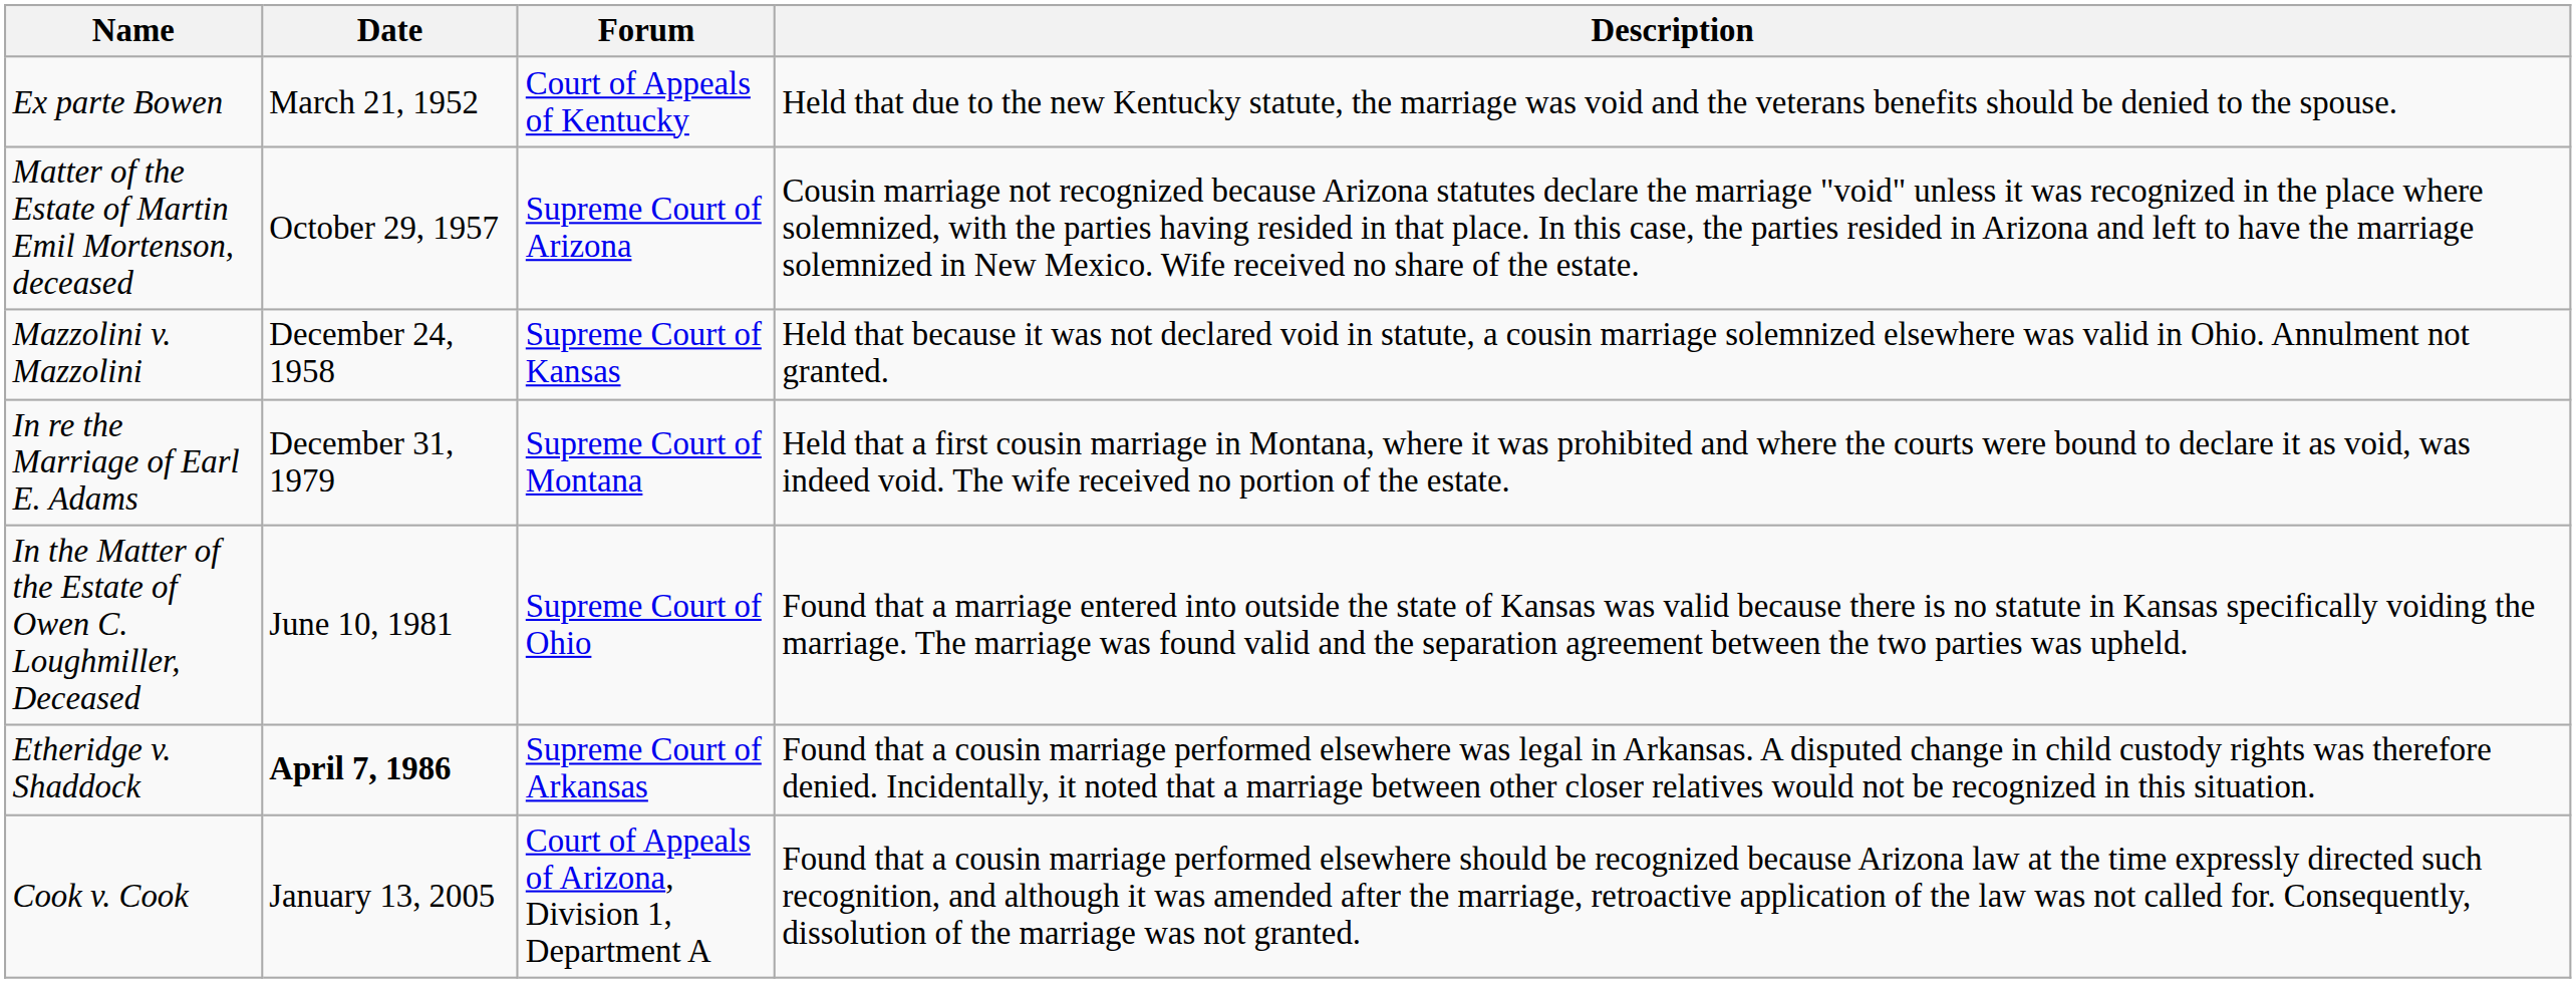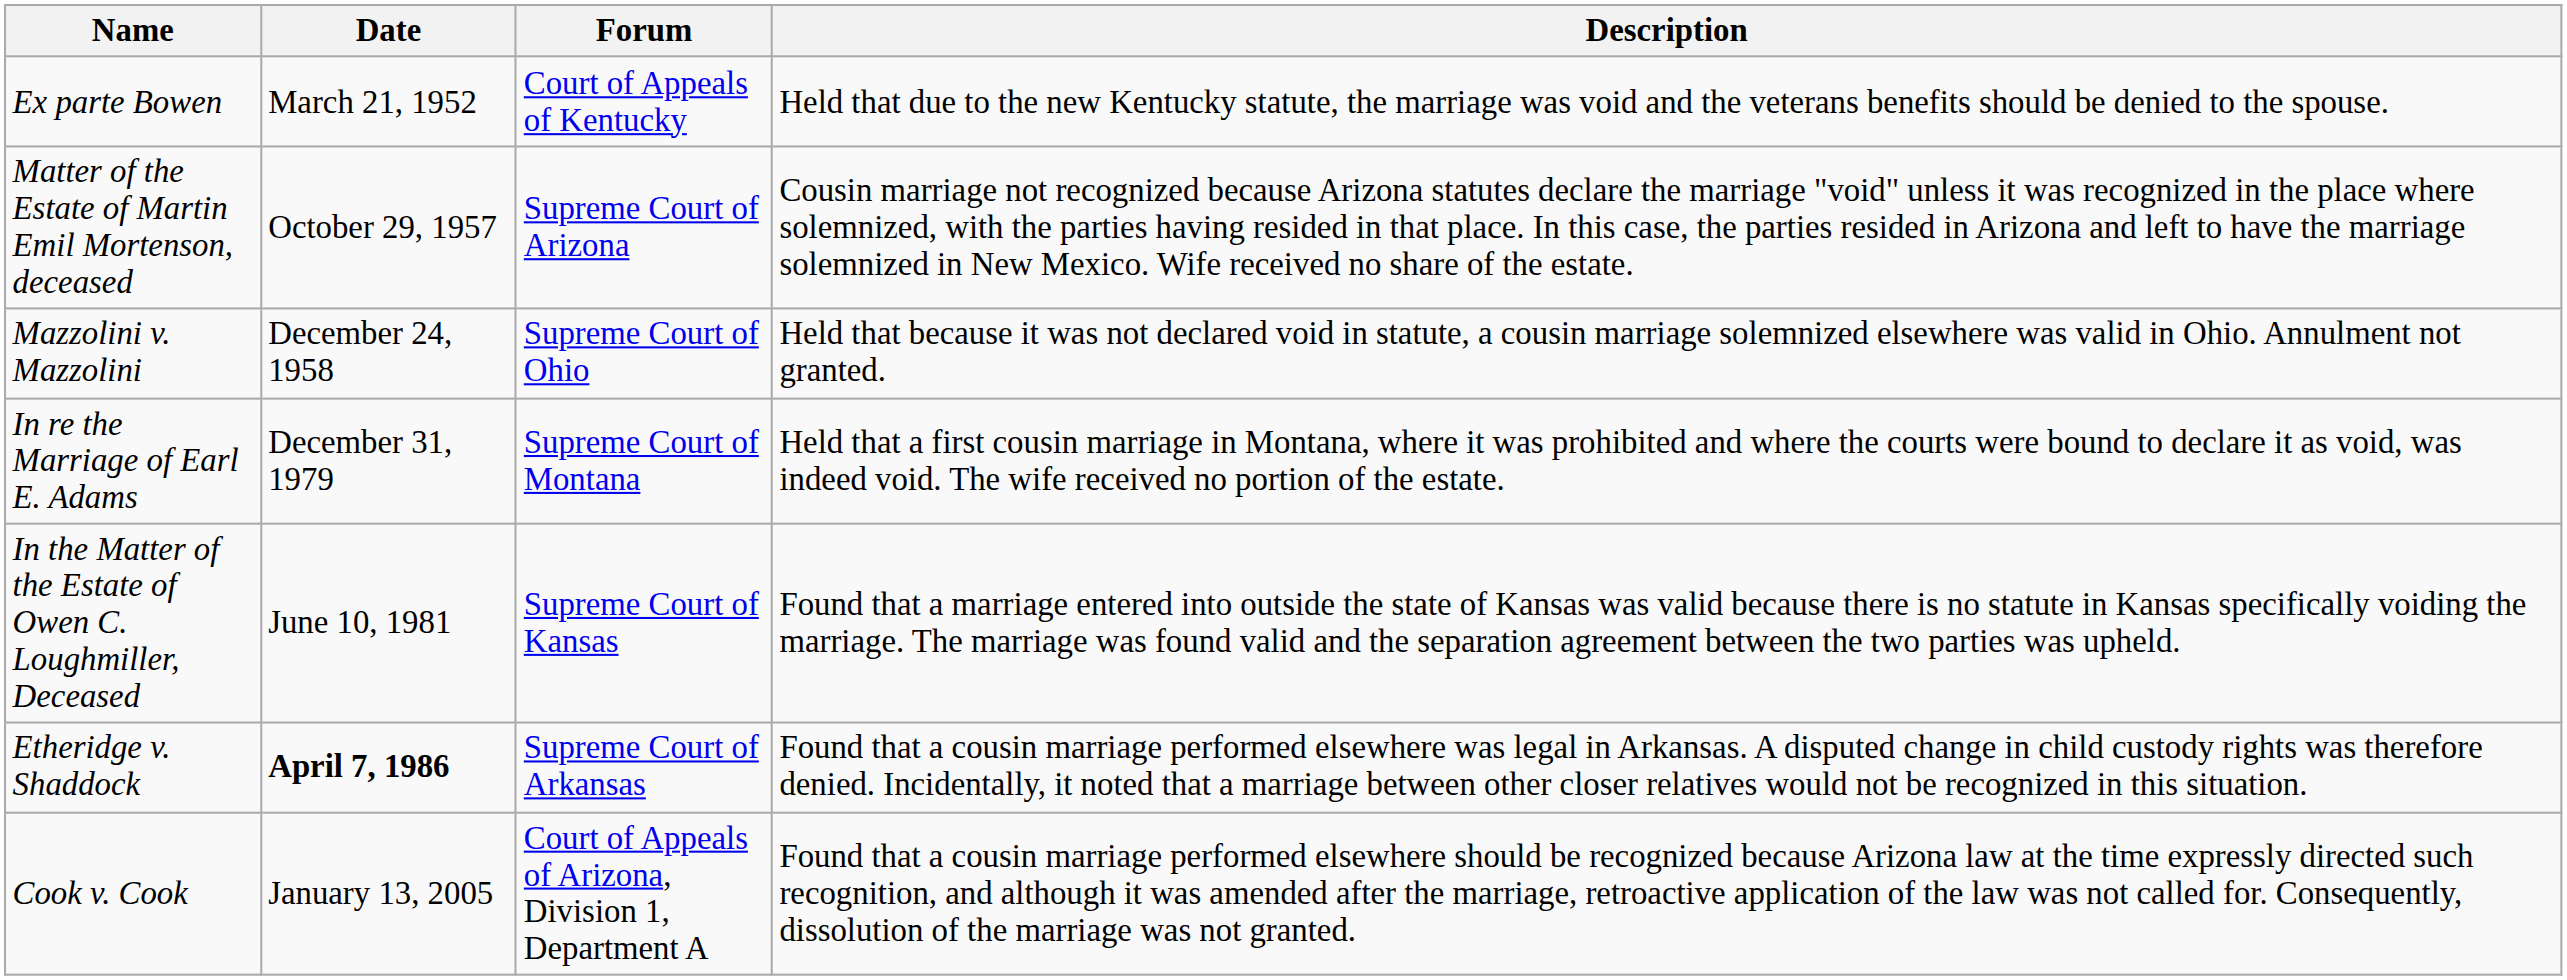Mazzolini v. Mazzolini | Forum: Supreme Court of Kansas -> Supreme Court of Ohio
In the Matter of the Estate of Owen C. Loughmiller, Deceased | Forum: Supreme Court of Ohio -> Supreme Court of Kansas
